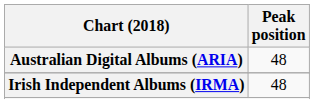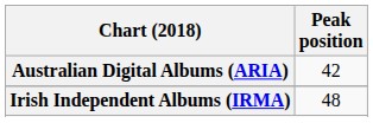Australian Digital Albums (ARIA) | Peak position: 48 -> 42
